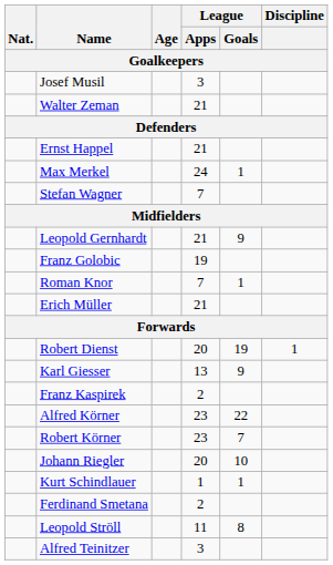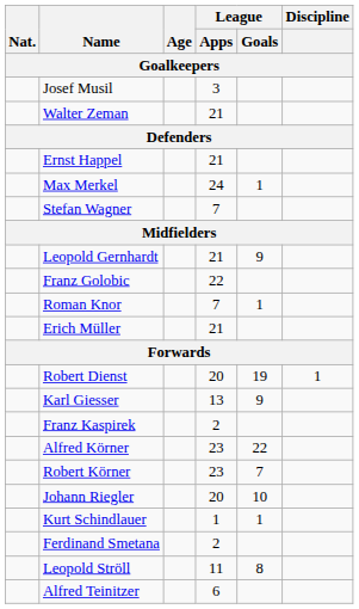Franz Golobic | League / Apps: 19 -> 22
Alfred Teinitzer | League / Apps: 3 -> 6
